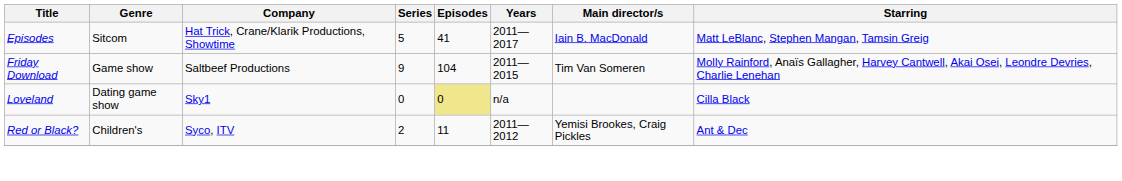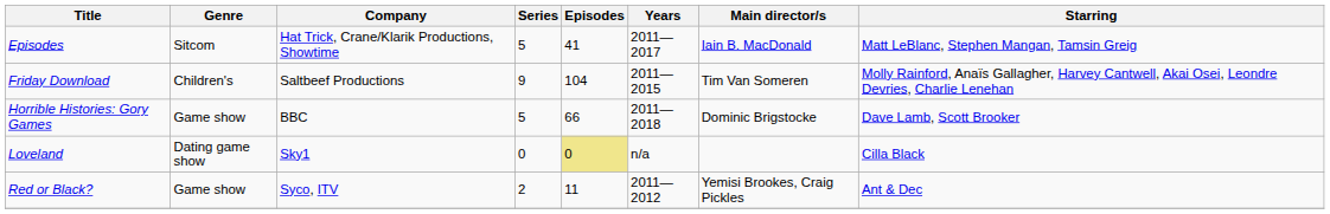Friday Download | Genre: Game show -> Children's
+ row: Horrible Histories: Gory Games | Game show | BBC | 5 | 66 | 2011—2018 | Dominic Brigstocke | Dave Lamb, Scott Brooker
Red or Black? | Genre: Children's -> Game show
